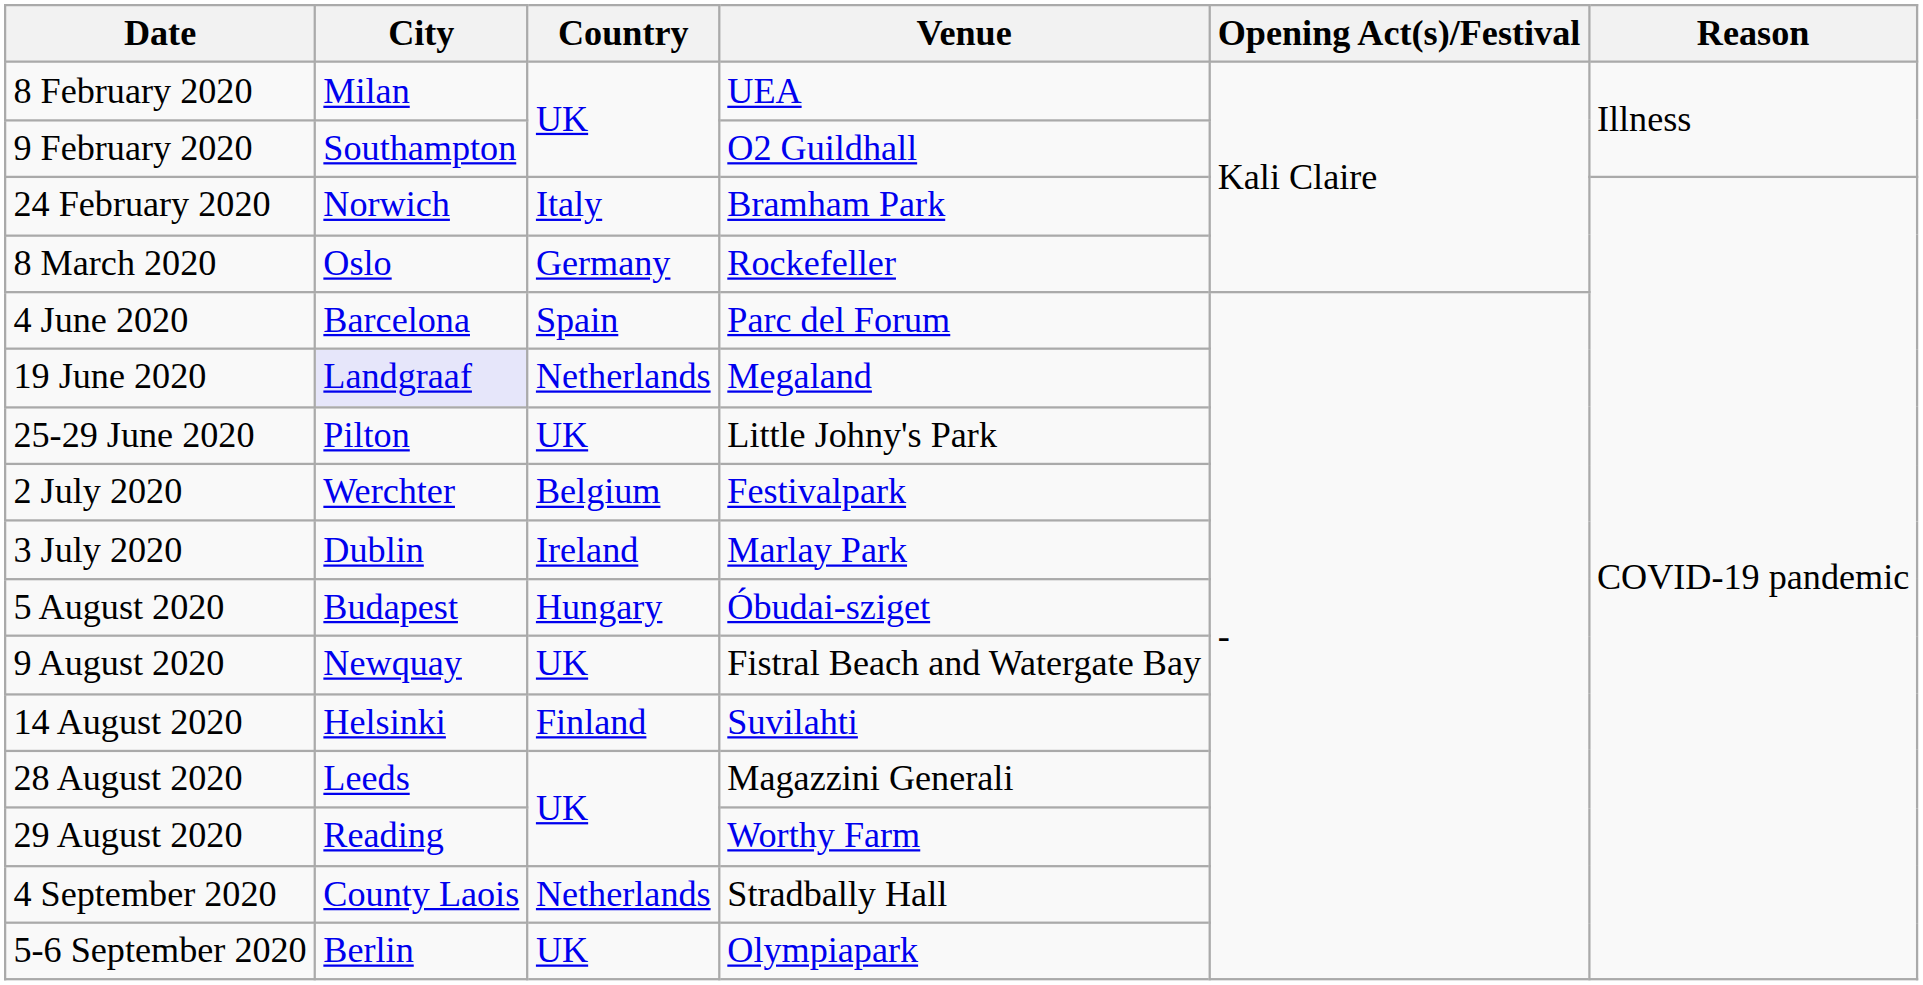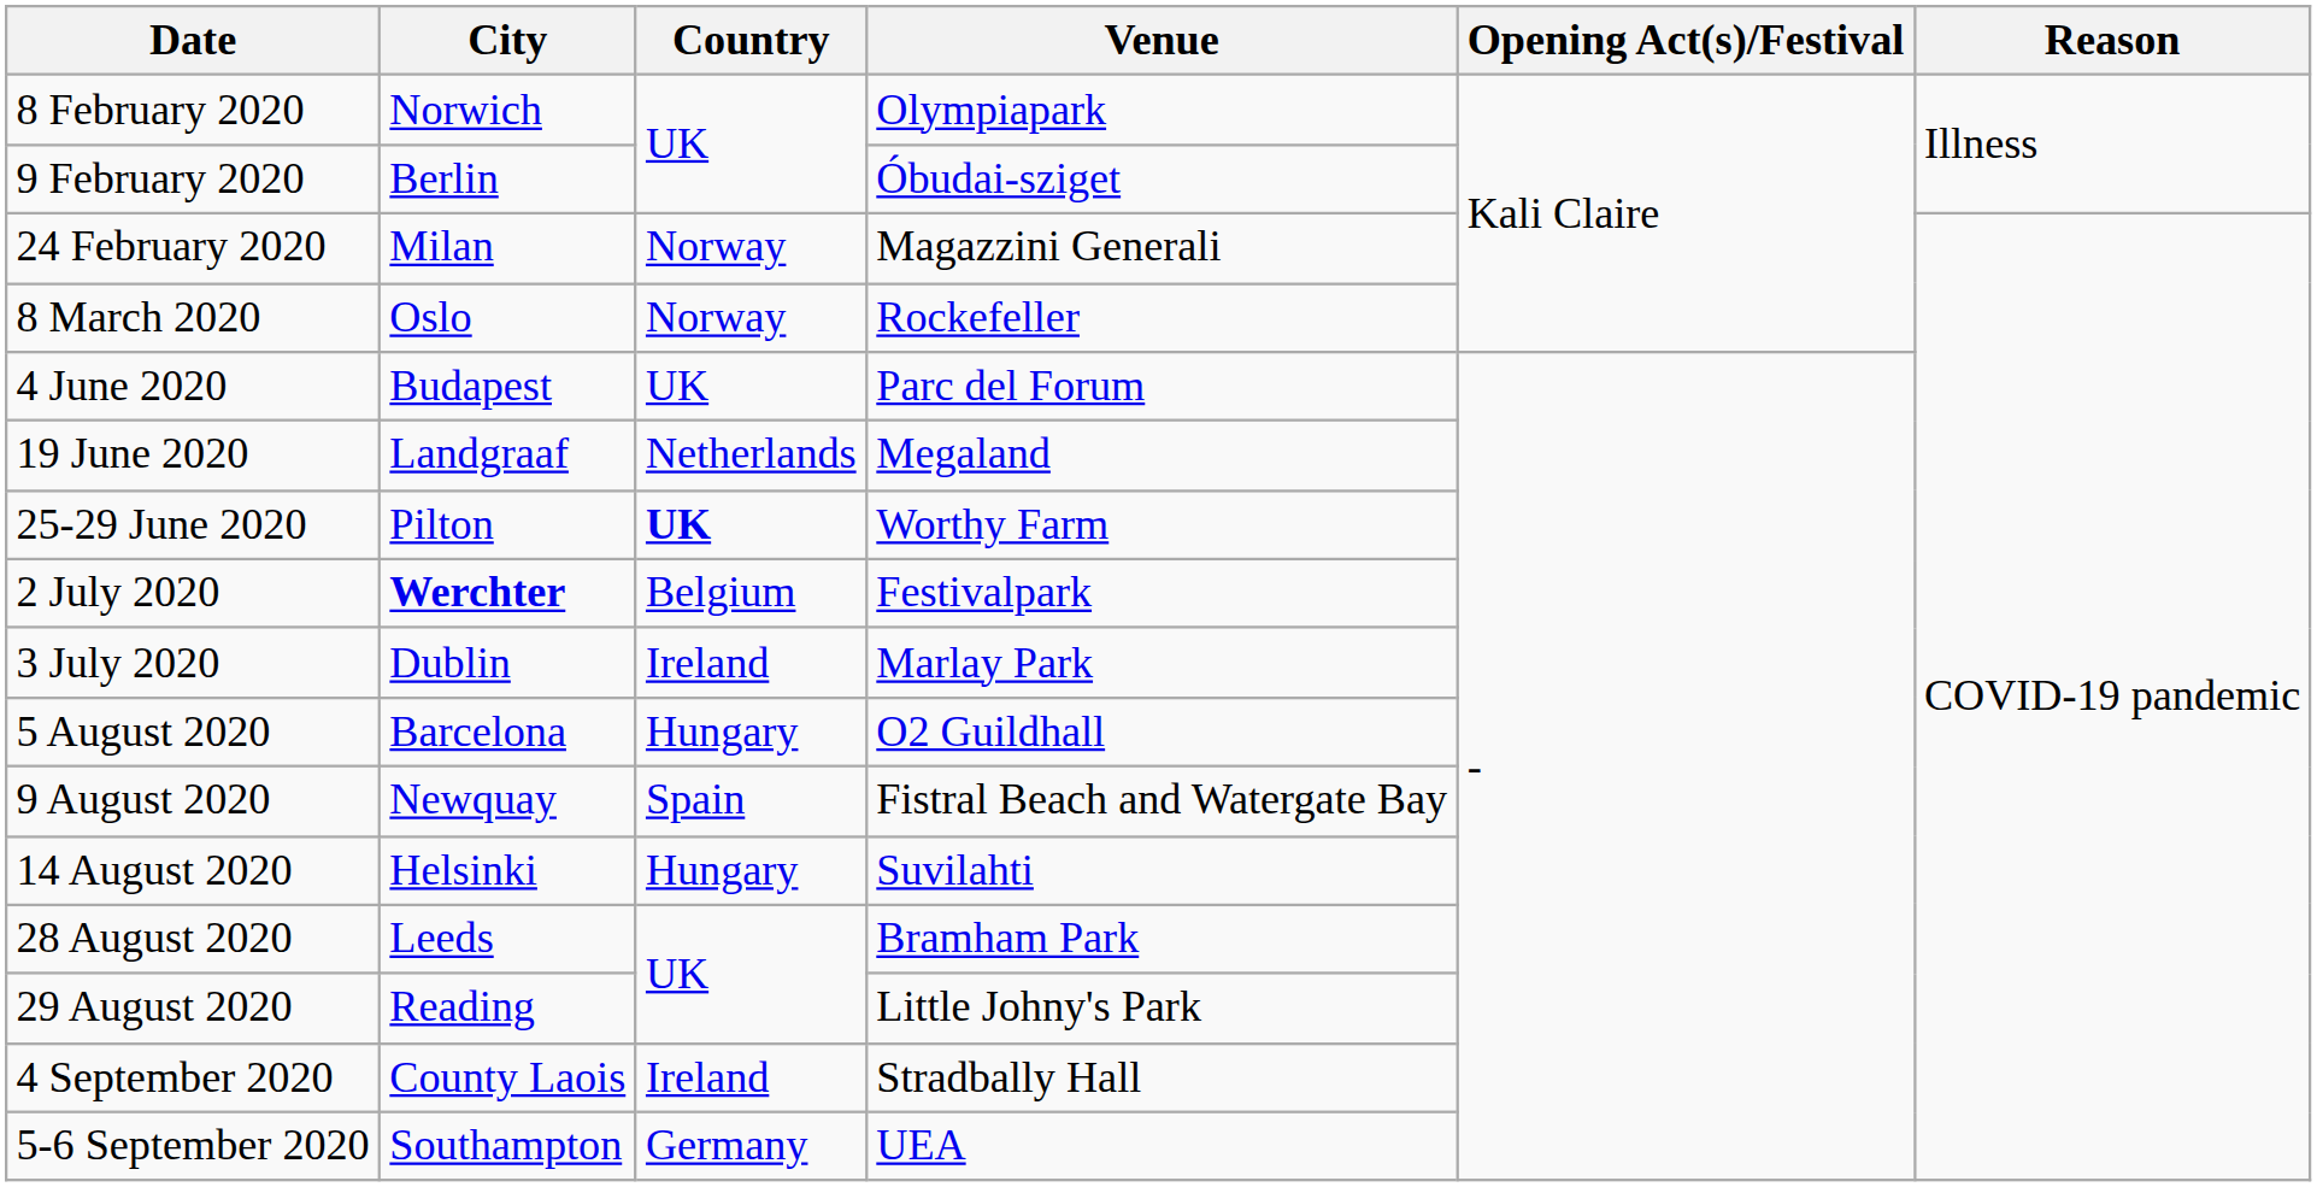8 February 2020 | City: Milan -> Norwich
8 February 2020 | Venue: UEA -> Olympiapark
9 February 2020 | City: Southampton -> Berlin
9 February 2020 | Venue: O2 Guildhall -> Óbudai-sziget
24 February 2020 | City: Norwich -> Milan
24 February 2020 | Country: Italy -> Norway
24 February 2020 | Venue: Bramham Park -> Magazzini Generali
8 March 2020 | Country: Germany -> Norway
4 June 2020 | City: Barcelona -> Budapest
4 June 2020 | Country: Spain -> UK
19 June 2020 | City: lavender background -> no background
25-29 June 2020 | Country: normal -> bold
25-29 June 2020 | Venue: Little Johny's Park -> Worthy Farm
2 July 2020 | City: normal -> bold
5 August 2020 | City: Budapest -> Barcelona
5 August 2020 | Venue: Óbudai-sziget -> O2 Guildhall
9 August 2020 | Country: UK -> Spain
14 August 2020 | Country: Finland -> Hungary
28 August 2020 | Venue: Magazzini Generali -> Bramham Park
29 August 2020 | Venue: Worthy Farm -> Little Johny's Park
4 September 2020 | Country: Netherlands -> Ireland
5-6 September 2020 | City: Berlin -> Southampton
5-6 September 2020 | Country: UK -> Germany
5-6 September 2020 | Venue: Olympiapark -> UEA
